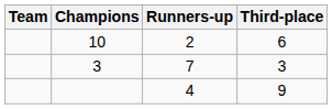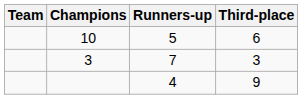10 | Runners-up: 2 -> 5
